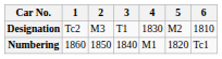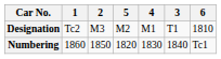columns swapped: 3 <-> 5
Designation | 4: 1830 -> M1
Numbering | 4: M1 -> 1830
